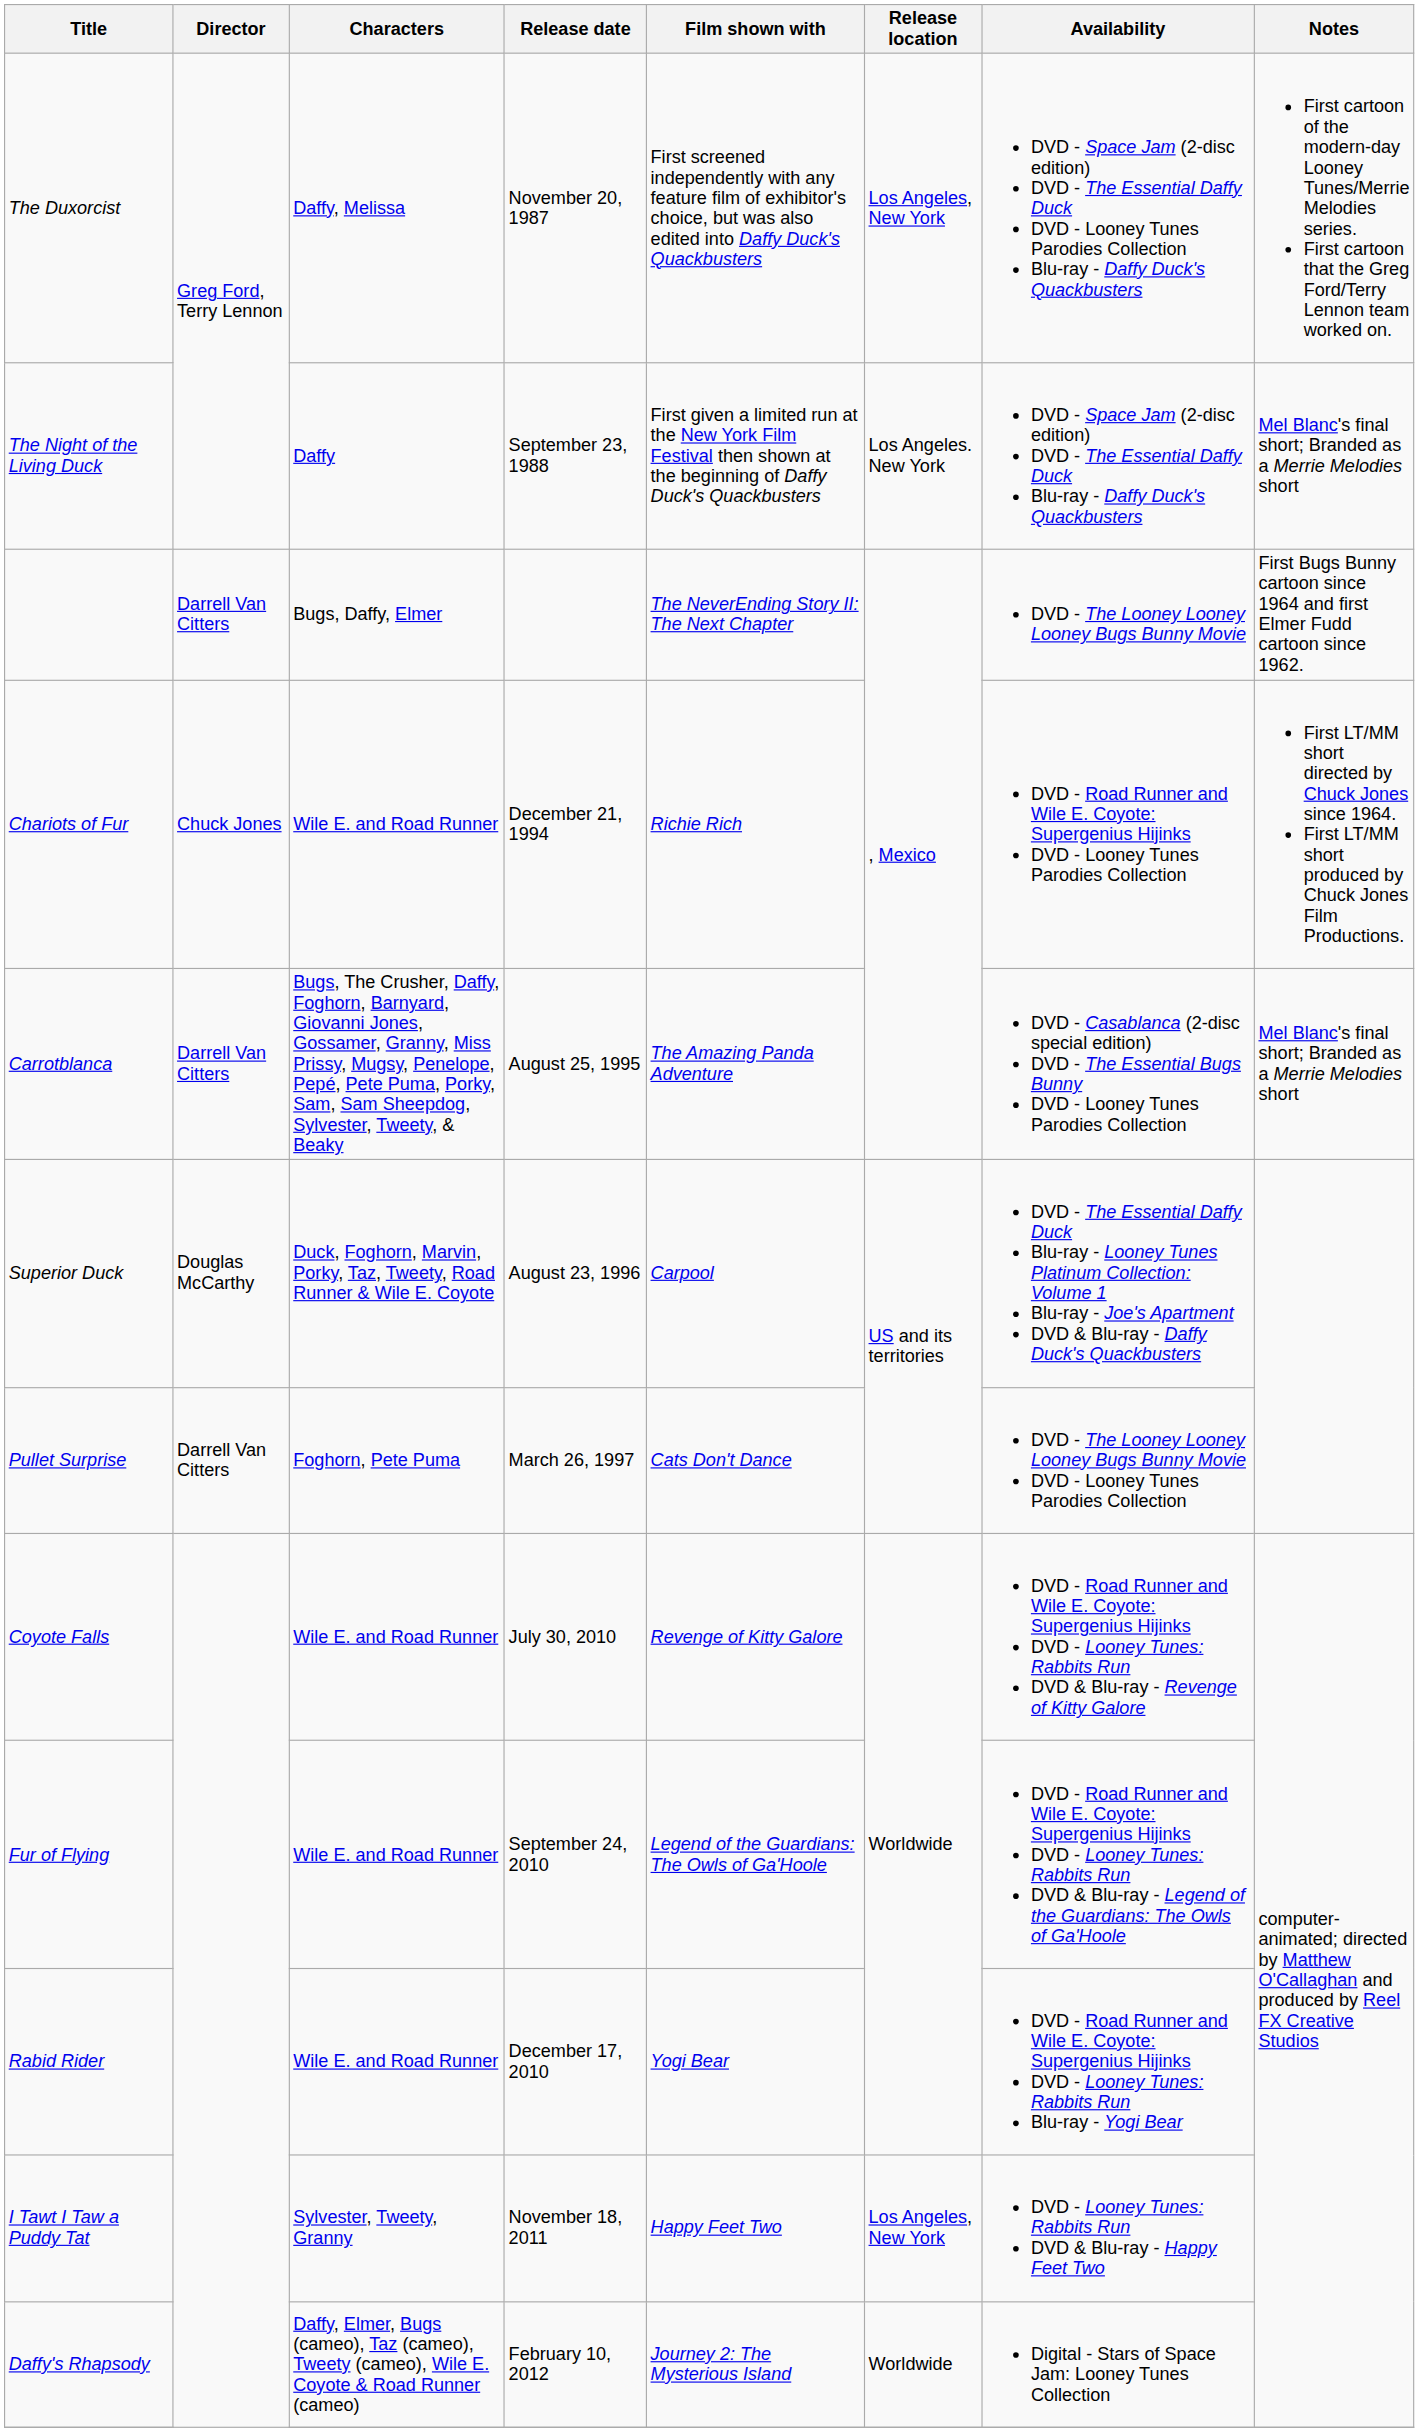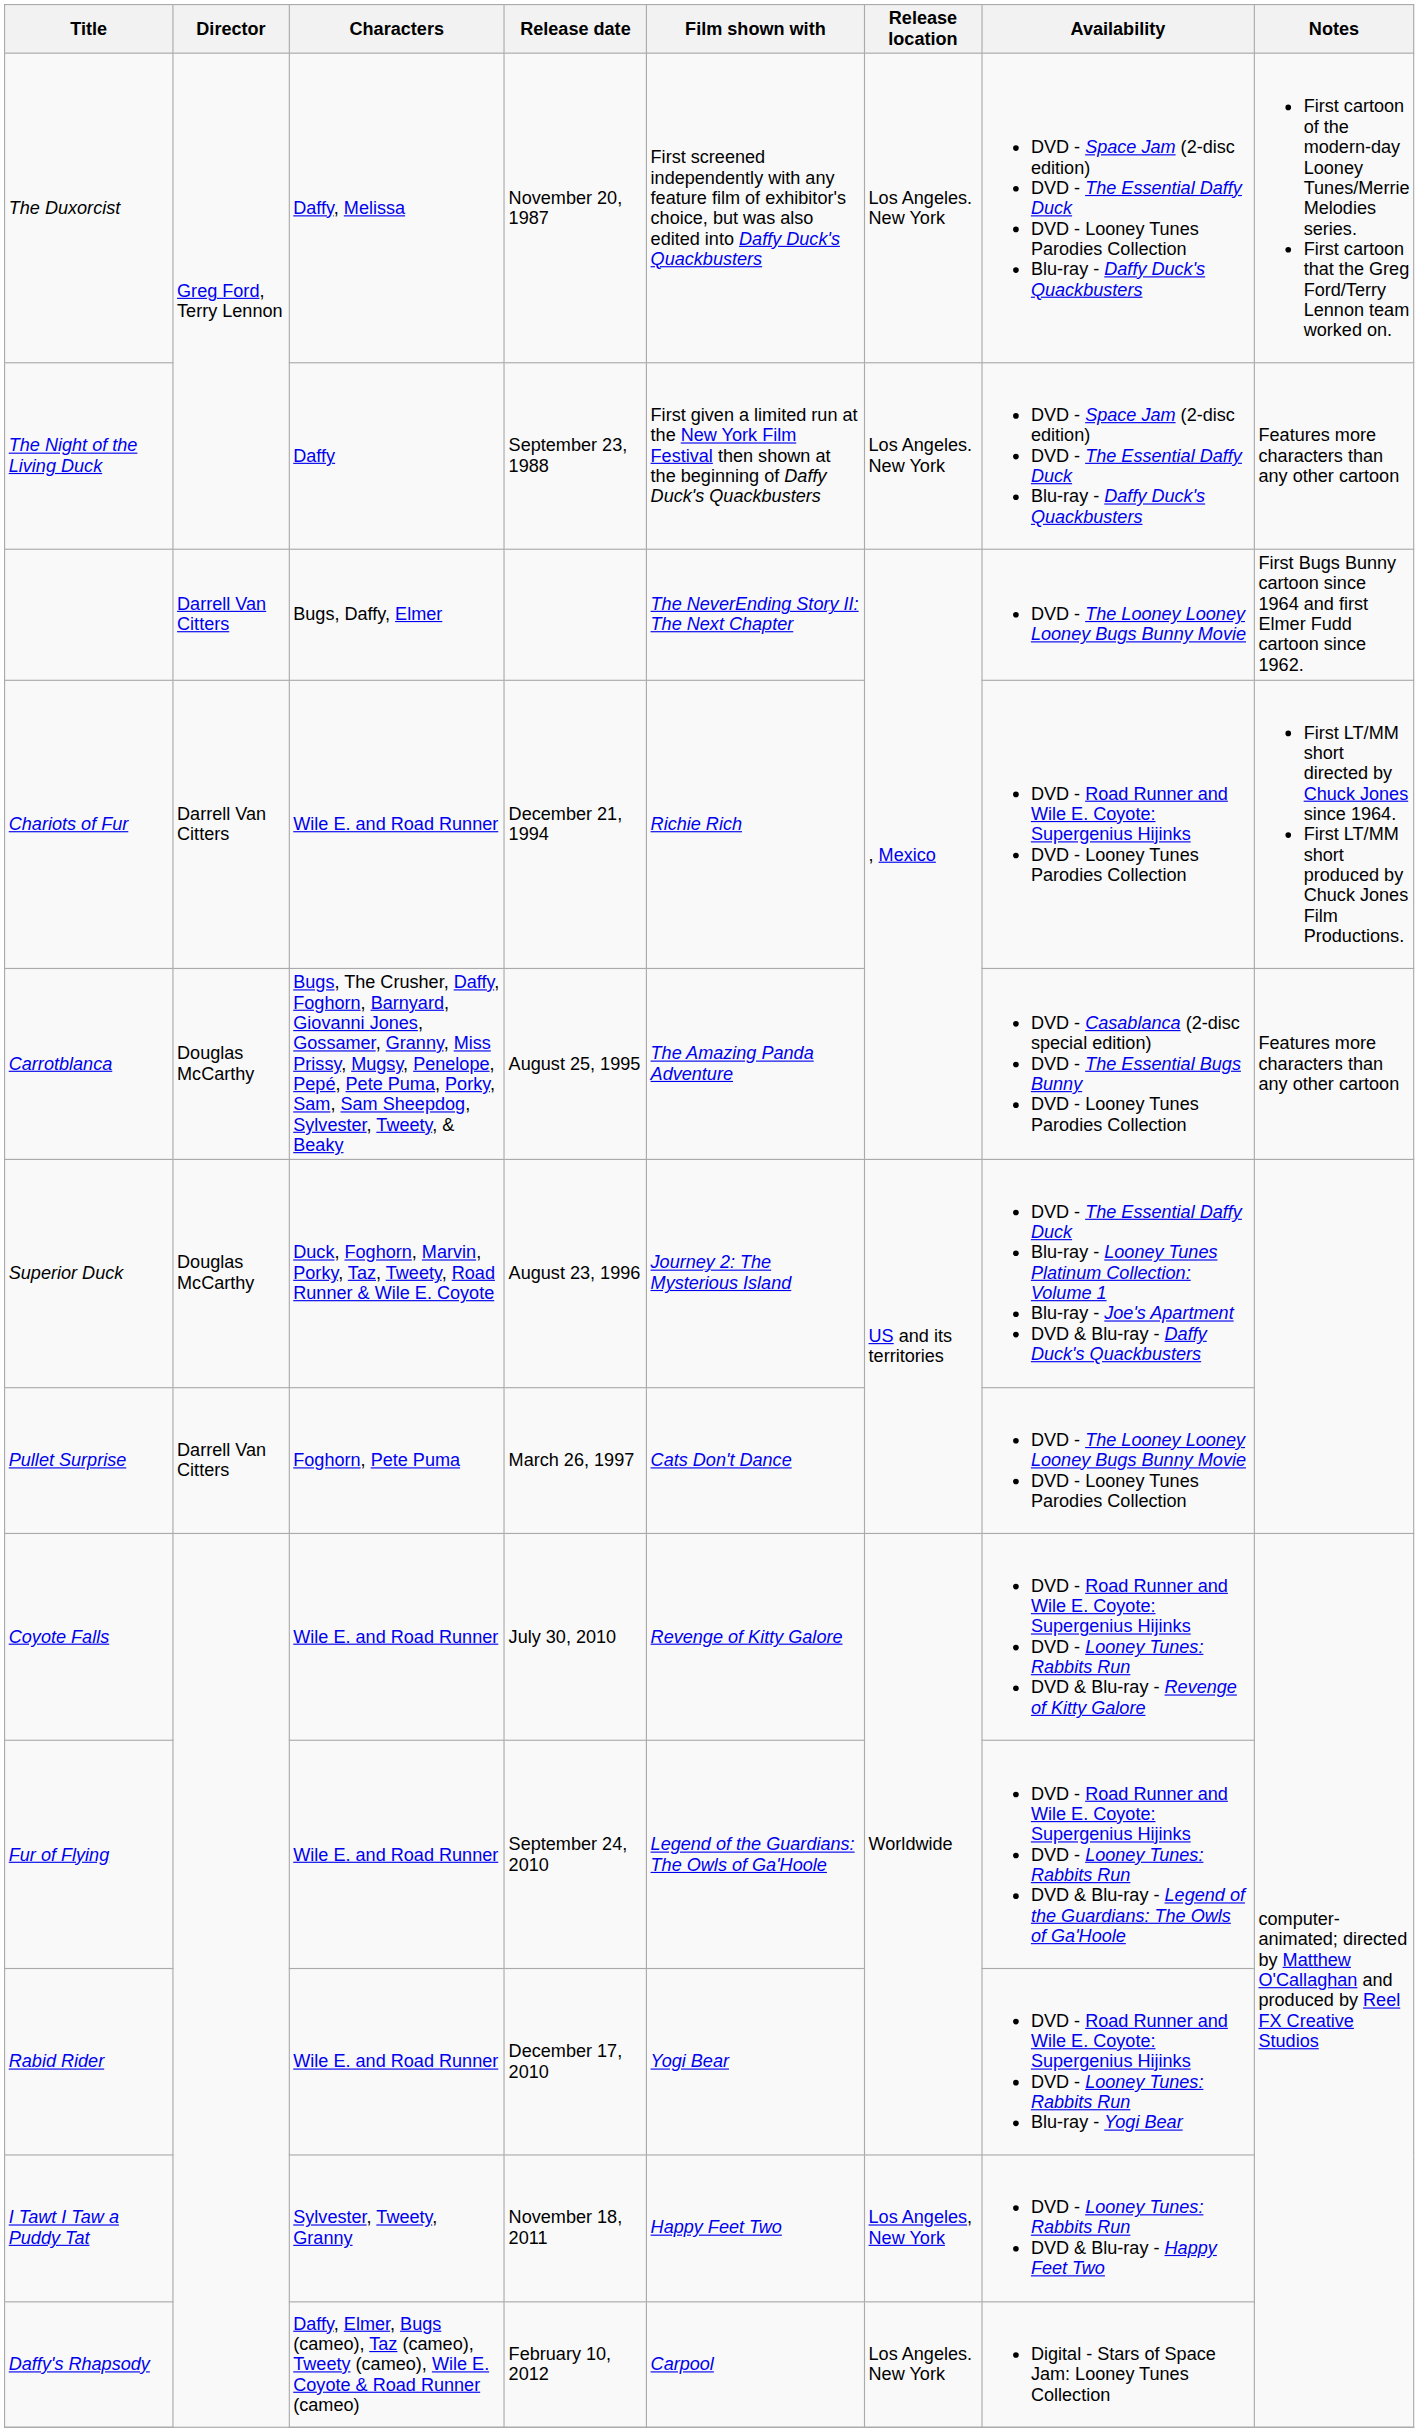The Duxorcist | Release location: Los Angeles, New York -> Los Angeles. New York
The Night of the Living Duck | Notes: Mel Blanc's final short; Branded as a Merrie Melodies short -> Features more characters than any other cartoon
Chariots of Fur | Director: Chuck Jones -> Darrell Van Citters
Carrotblanca | Director: Darrell Van Citters -> Douglas McCarthy
Carrotblanca | Notes: Mel Blanc's final short; Branded as a Merrie Melodies short -> Features more characters than any other cartoon
Superior Duck | Film shown with: Carpool -> Journey 2: The Mysterious Island
Daffy's Rhapsody | Film shown with: Journey 2: The Mysterious Island -> Carpool
Daffy's Rhapsody | Release location: Worldwide -> Los Angeles. New York
